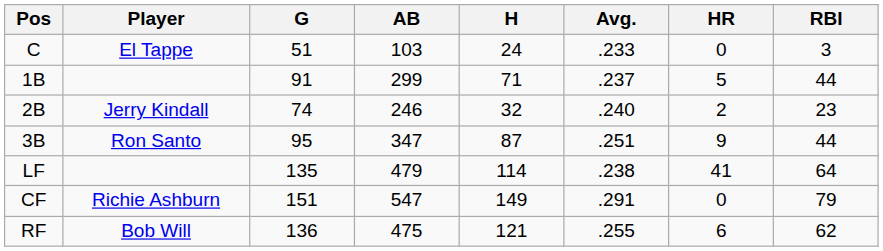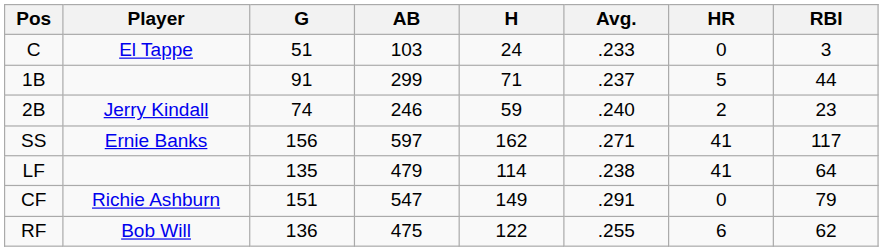2B | H: 32 -> 59
+ row: SS | Ernie Banks | 156 | 597 | 162 | .271 | 41 | 117
- row: 3B | Ron Santo | 95 | 347 | 87 | .251 | 9 | 44
RF | H: 121 -> 122
